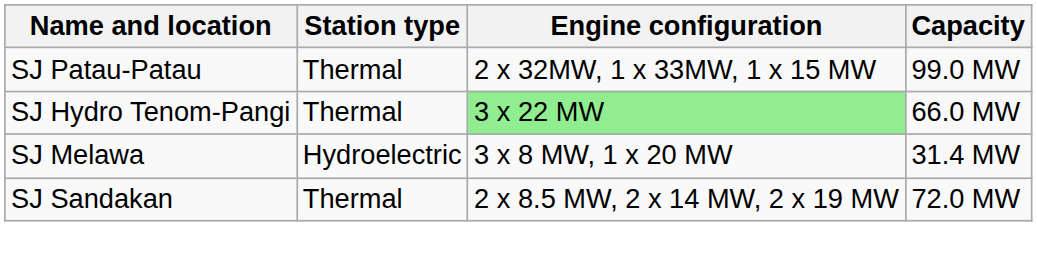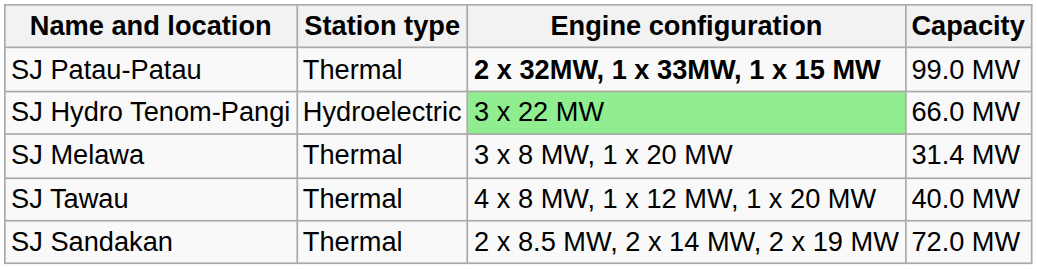SJ Patau-Patau | Engine configuration: normal -> bold
SJ Hydro Tenom-Pangi | Station type: Thermal -> Hydroelectric
SJ Melawa | Station type: Hydroelectric -> Thermal
+ row: SJ Tawau | Thermal | 4 x 8 MW, 1 x 12 MW, 1 x 20 MW | 40.0 MW
